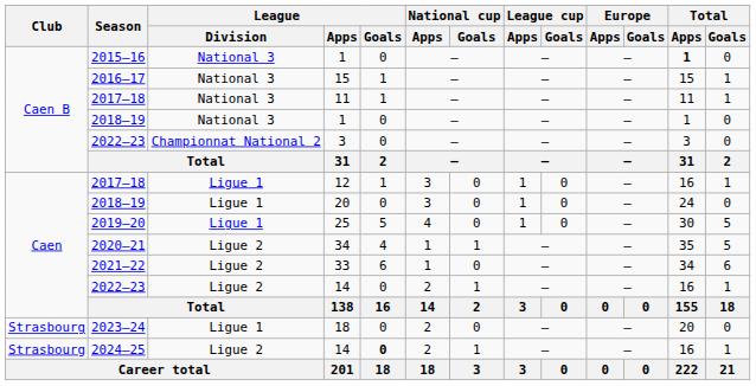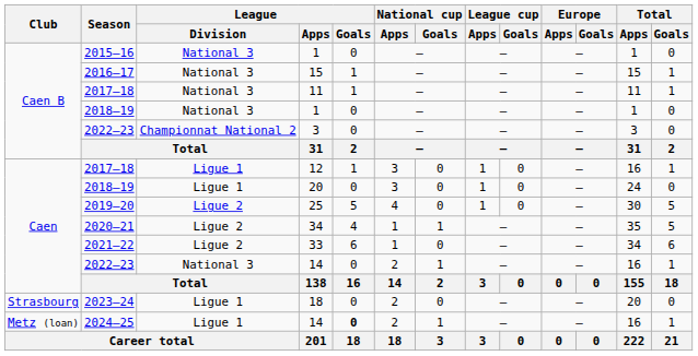2015–16 / 1 | Total / Apps: bold -> normal
25 | League / Division: Ligue 1 -> Ligue 2
2022–23 / 14 | League / Division: Ligue 2 -> National 3
2024–25 / 14 | Club: Strasbourg -> Metz (loan)
2024–25 / 14 | League / Division: Ligue 2 -> Ligue 1
